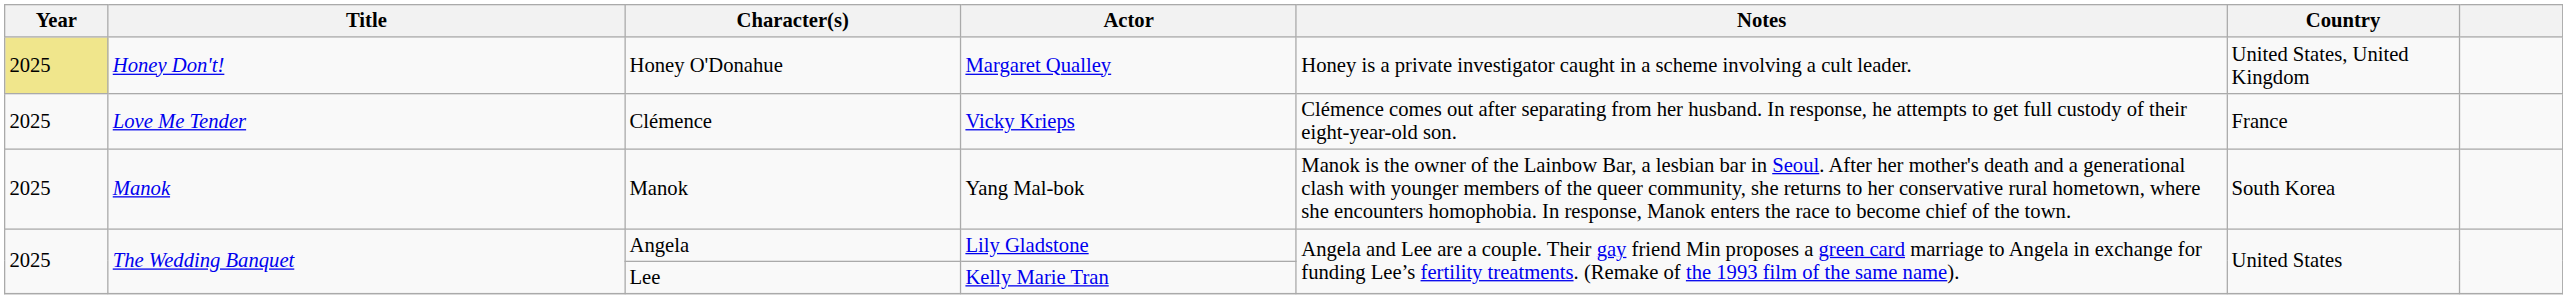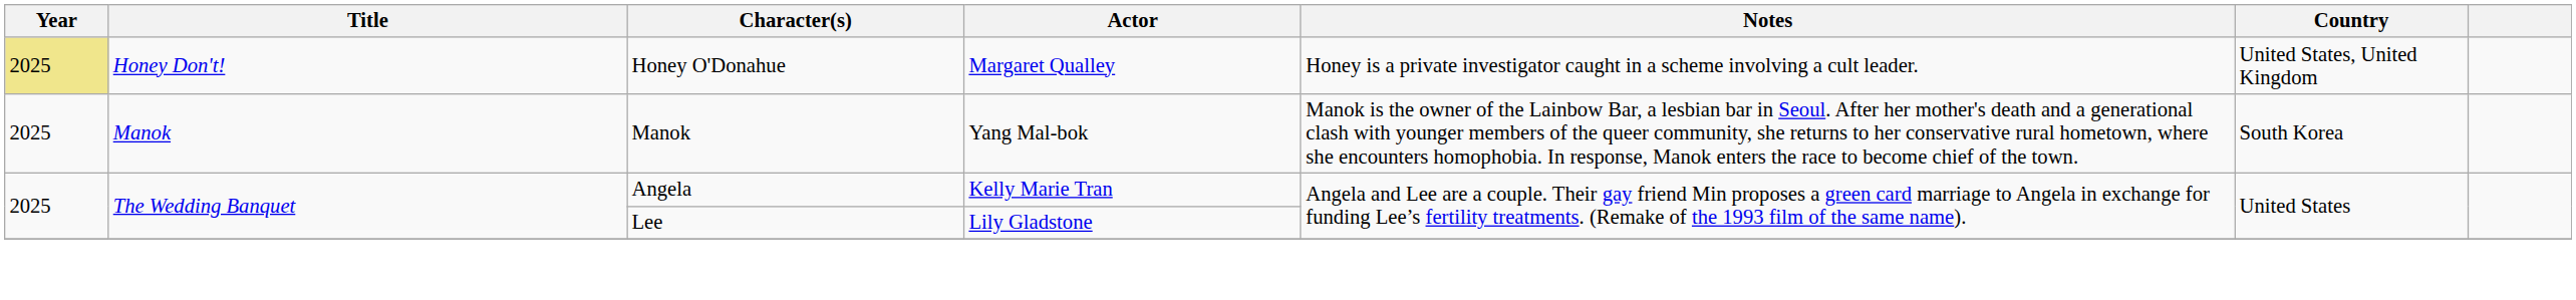- row: 2025 | Love Me Tender | Clémence | Vicky Krieps | Clémence comes out after separating from her husband. In response, he attempts to get full custody of their eight-year-old son. | France
Angela | Actor: Lily Gladstone -> Kelly Marie Tran
Lee | Actor: Kelly Marie Tran -> Lily Gladstone
